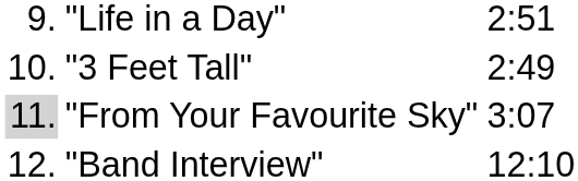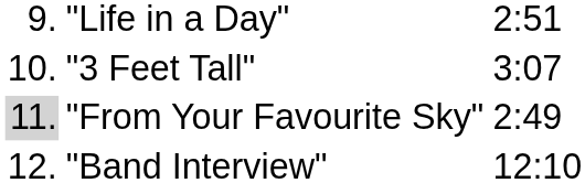"3 Feet Tall" | column 3: 2:49 -> 3:07
"From Your Favourite Sky" | column 3: 3:07 -> 2:49
